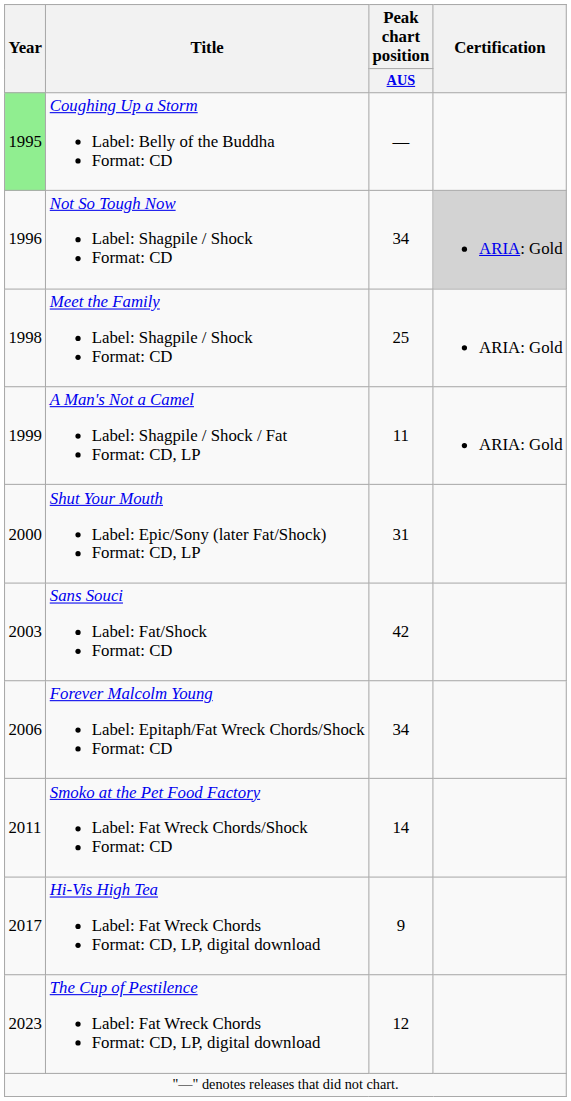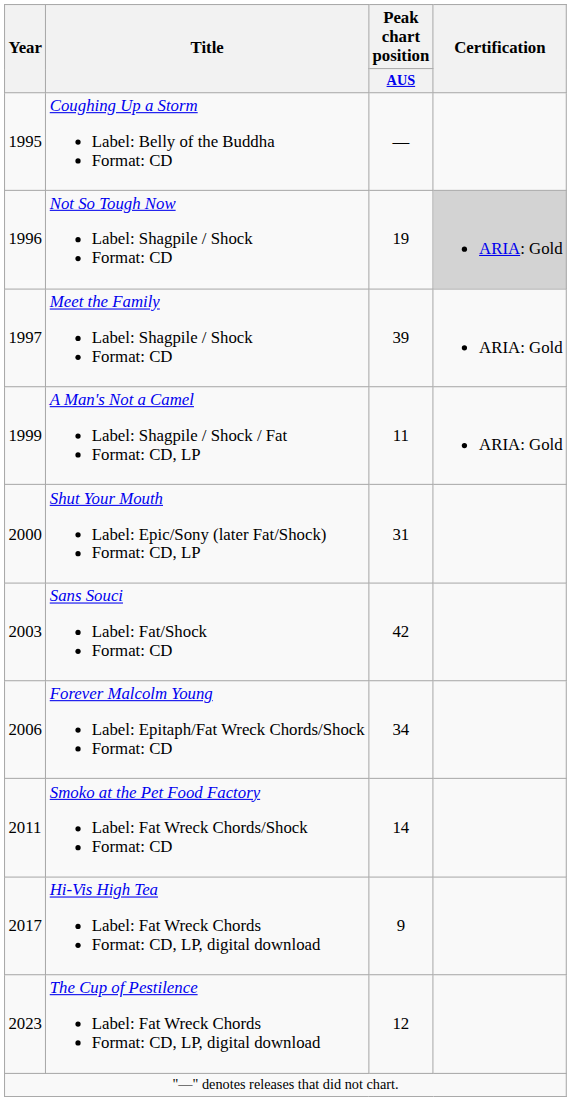Coughing Up a Storm Label: Belly of the Buddha Format: CD | Year: lightgreen background -> no background
Not So Tough Now Label: Shagpile / Shock Format: CD | Peak chart position / AUS: 34 -> 19
Meet the Family Label: Shagpile / Shock Format: CD | Year: 1998 -> 1997
Meet the Family Label: Shagpile / Shock Format: CD | Peak chart position / AUS: 25 -> 39
